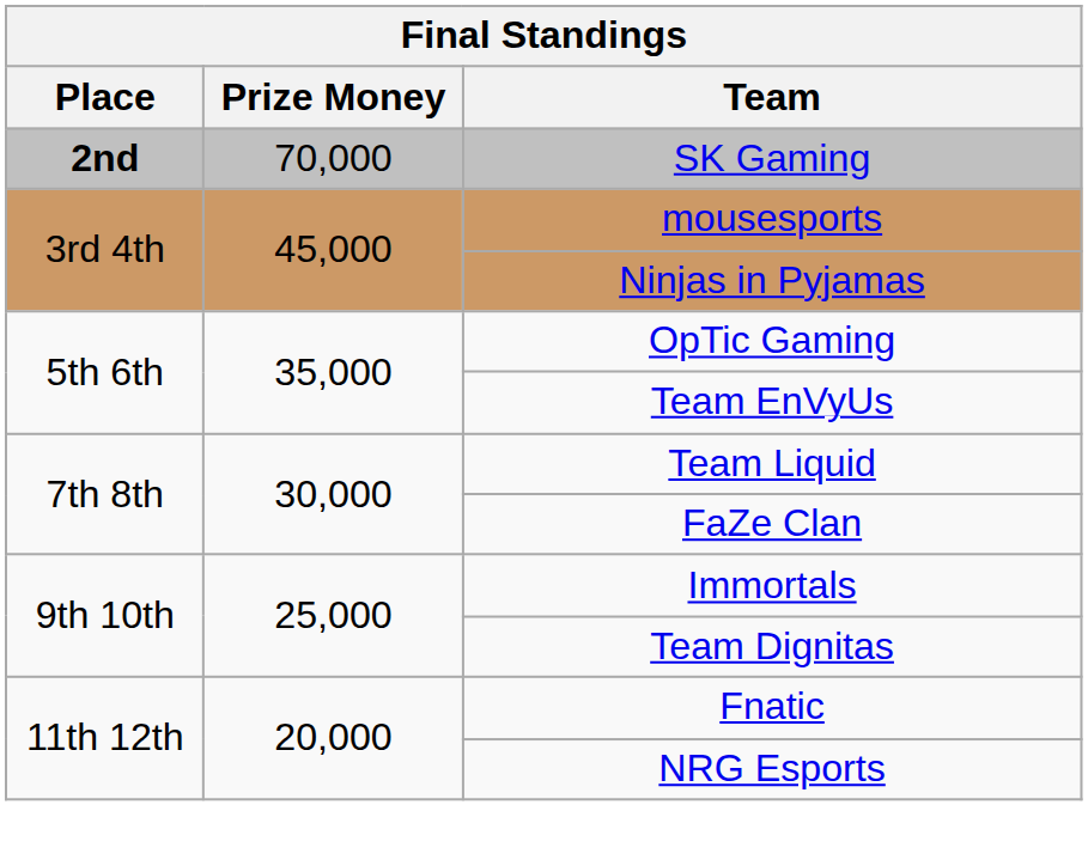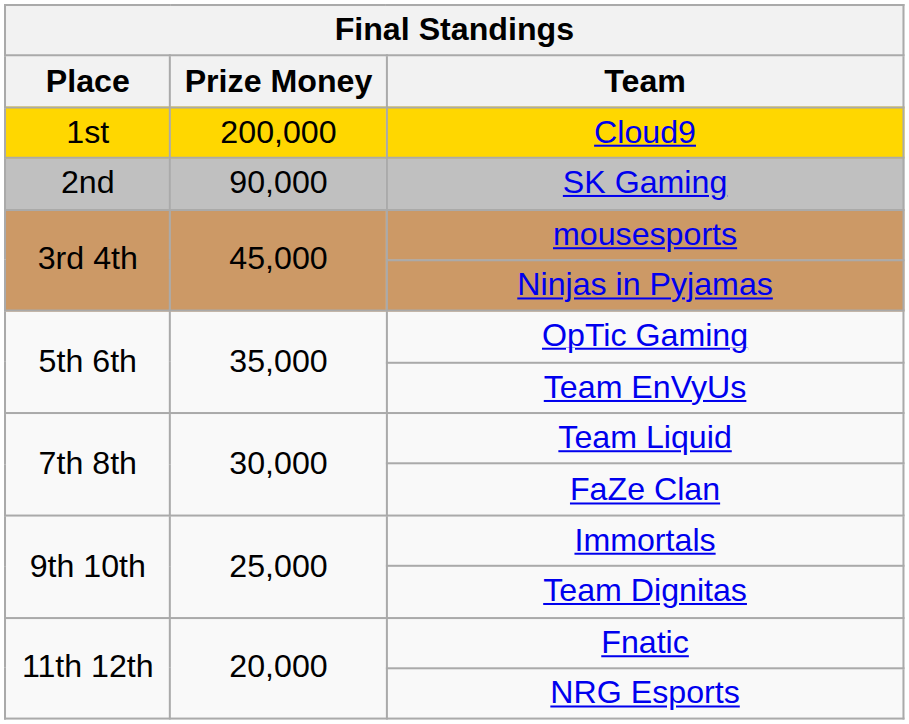+ row: 1st | 200,000 | Cloud9
SK Gaming | Place: bold -> normal
SK Gaming | Prize Money: 70,000 -> 90,000
